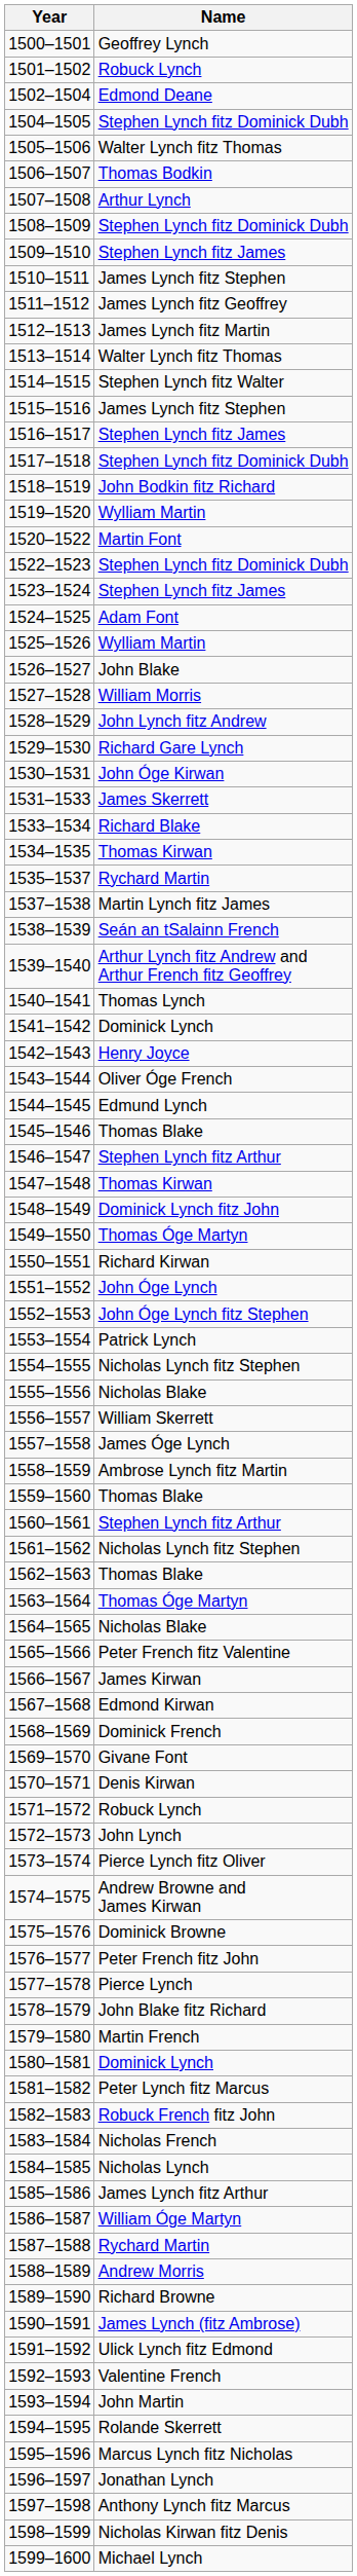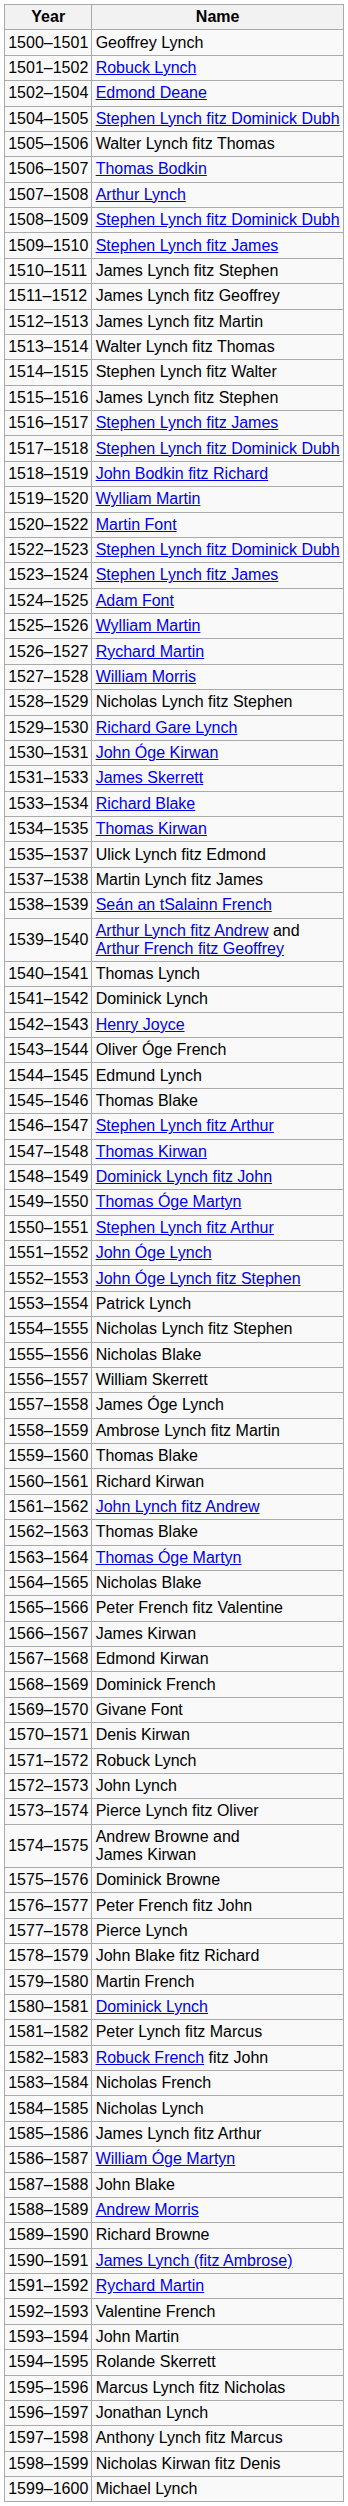1526–1527 | Name: John Blake -> Rychard Martin
1528–1529 | Name: John Lynch fitz Andrew -> Nicholas Lynch fitz Stephen
1535–1537 | Name: Rychard Martin -> Ulick Lynch fitz Edmond
1550–1551 | Name: Richard Kirwan -> Stephen Lynch fitz Arthur
1560–1561 | Name: Stephen Lynch fitz Arthur -> Richard Kirwan
1561–1562 | Name: Nicholas Lynch fitz Stephen -> John Lynch fitz Andrew
1587–1588 | Name: Rychard Martin -> John Blake
1591–1592 | Name: Ulick Lynch fitz Edmond -> Rychard Martin
